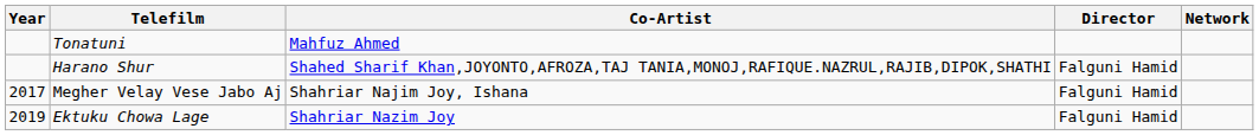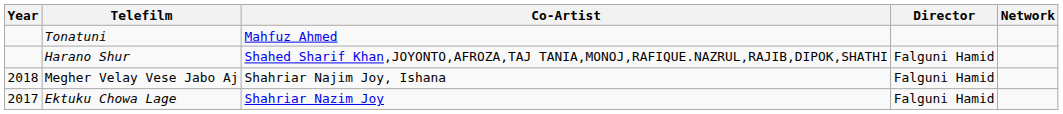Megher Velay Vese Jabo Aj | Year: 2017 -> 2018
Ektuku Chowa Lage | Year: 2019 -> 2017
